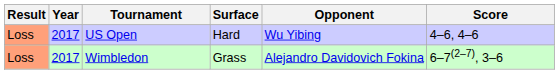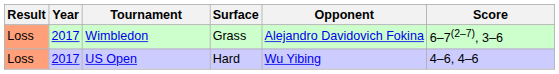rows swapped: Wimbledon <-> US Open
